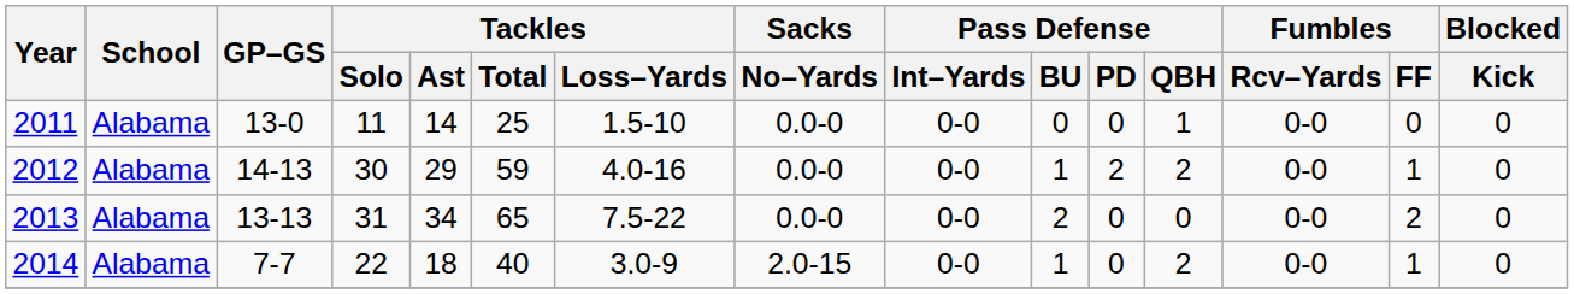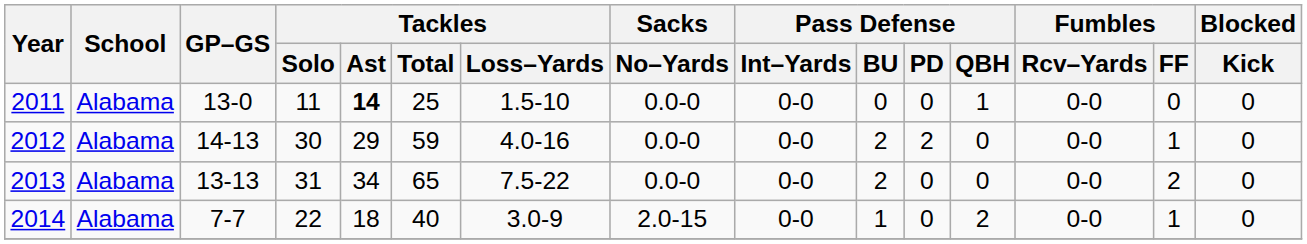2011 | Tackles / Ast: normal -> bold
2012 | Pass Defense / BU: 1 -> 2
2012 | Pass Defense / QBH: 2 -> 0
